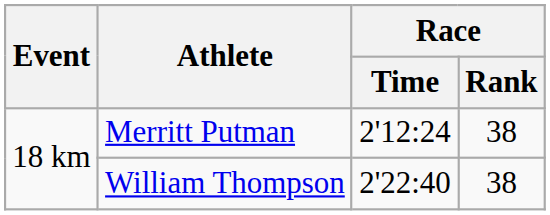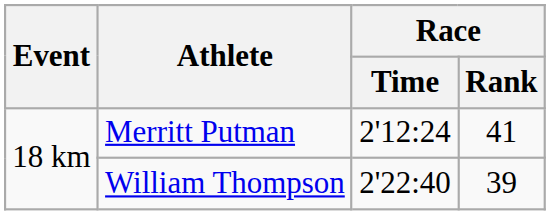Merritt Putman | Race / Rank: 38 -> 41
William Thompson | Race / Rank: 38 -> 39
